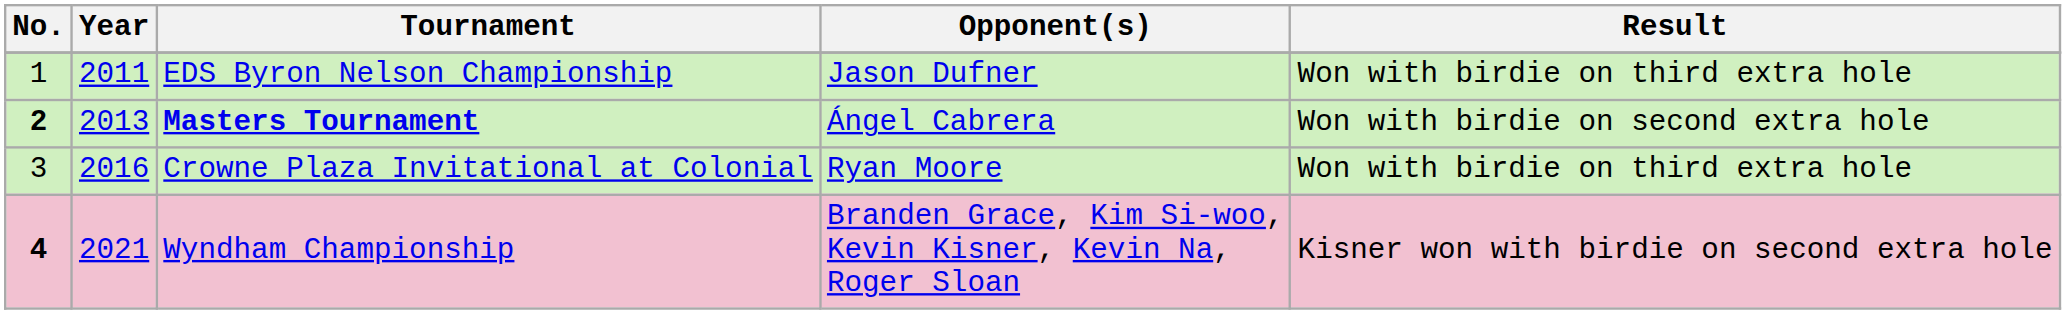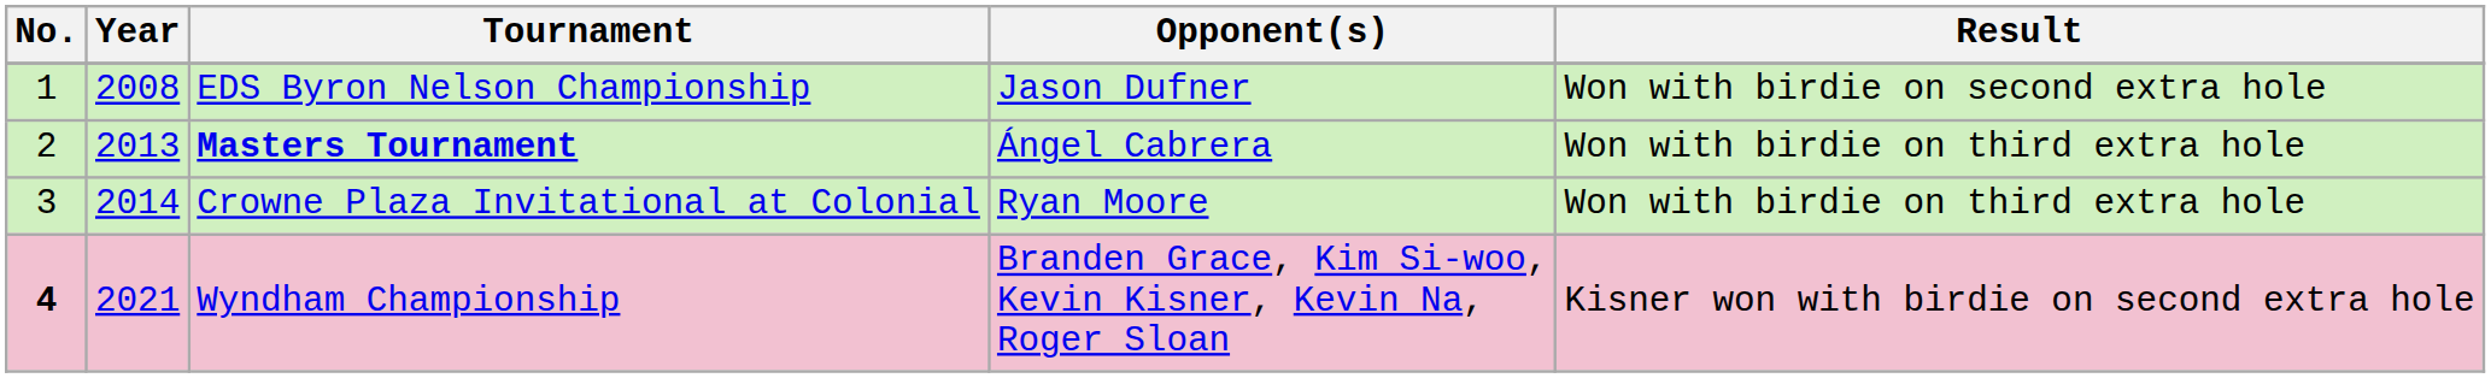EDS Byron Nelson Championship | Year: 2011 -> 2008
EDS Byron Nelson Championship | Result: Won with birdie on third extra hole -> Won with birdie on second extra hole
Masters Tournament | No.: bold -> normal
Masters Tournament | Result: Won with birdie on second extra hole -> Won with birdie on third extra hole
Crowne Plaza Invitational at Colonial | Year: 2016 -> 2014
